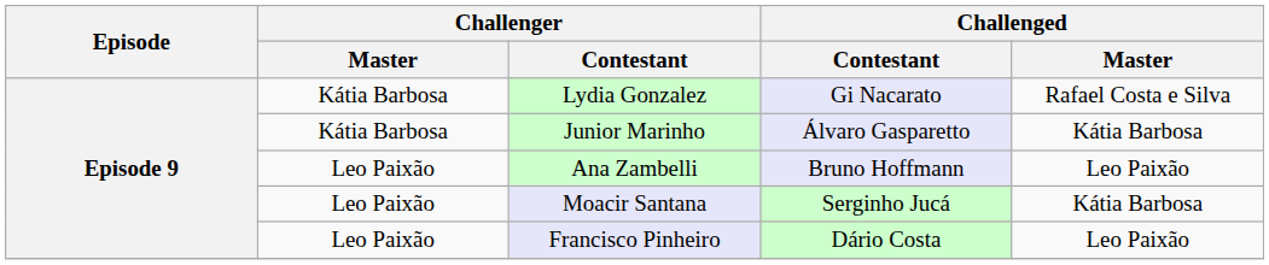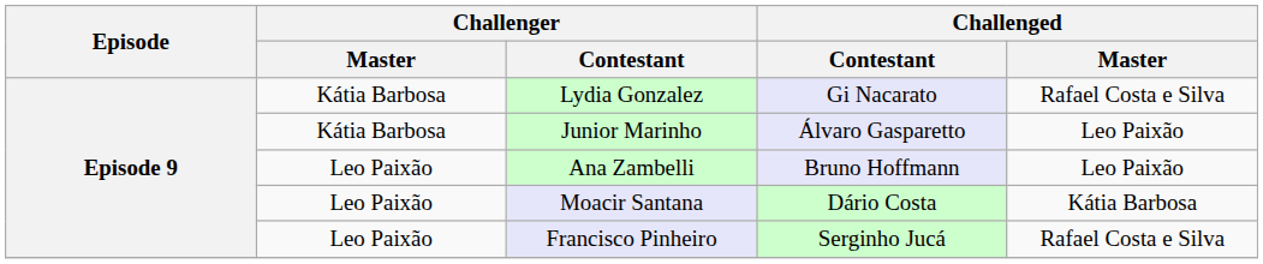Junior Marinho | Challenged / Master: Kátia Barbosa -> Leo Paixão
Moacir Santana | Challenged / Contestant: Serginho Jucá -> Dário Costa
Francisco Pinheiro | Challenged / Contestant: Dário Costa -> Serginho Jucá
Francisco Pinheiro | Challenged / Master: Leo Paixão -> Rafael Costa e Silva
